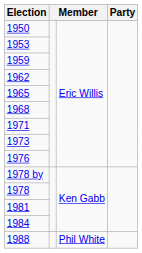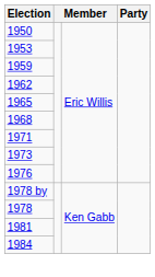- row: 1988 | Phil White
